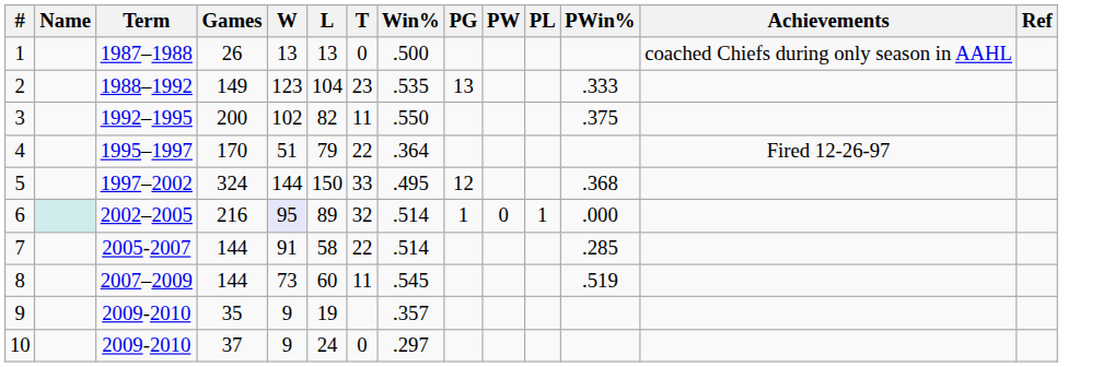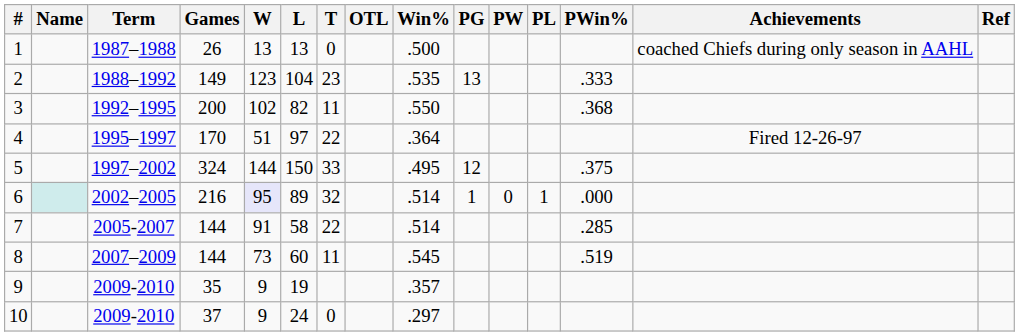+ column: OTL
3 | PWin%: .375 -> .368
4 | L: 79 -> 97
5 | PWin%: .368 -> .375
